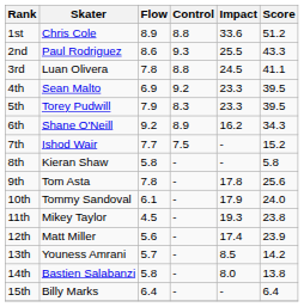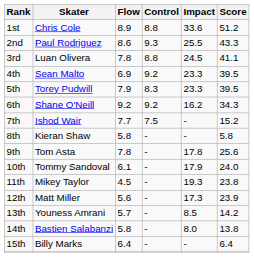6th | Control: 8.9 -> 9.2
12th | Impact: 17.4 -> 17.3
